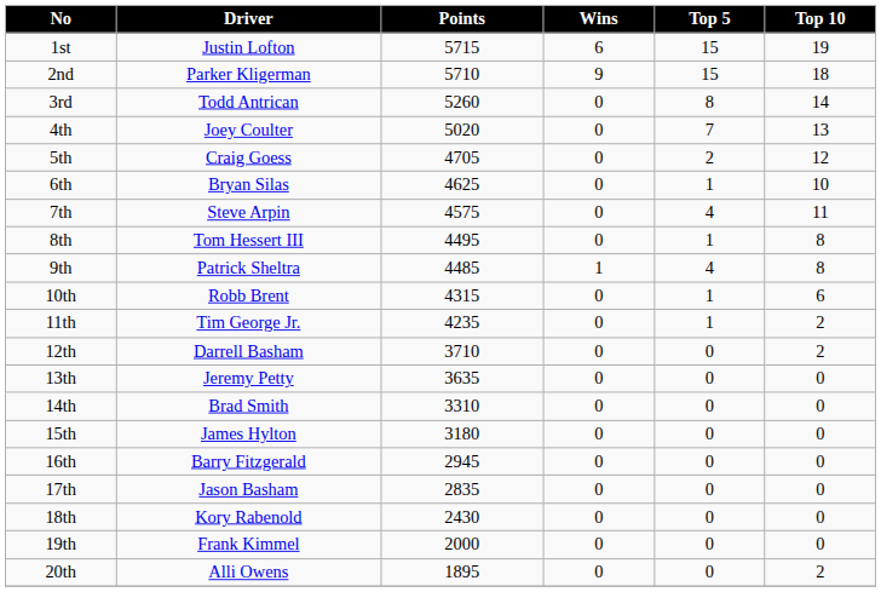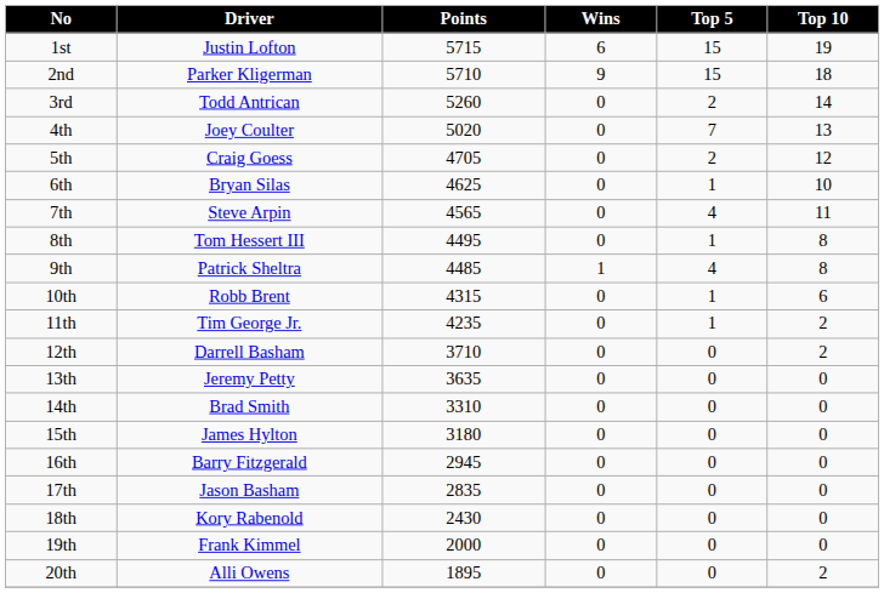3rd | Top 5: 8 -> 2
7th | Points: 4575 -> 4565
